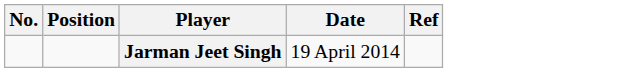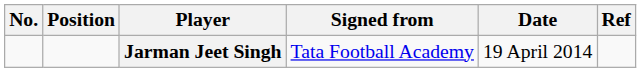+ column: Signed from | Tata Football Academy
